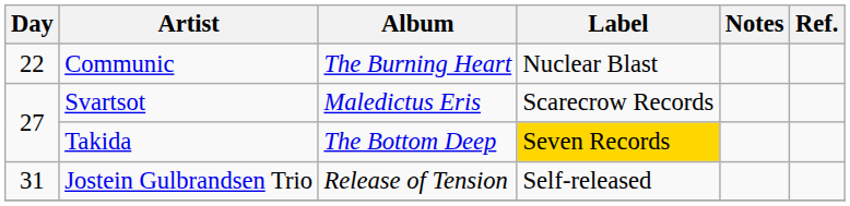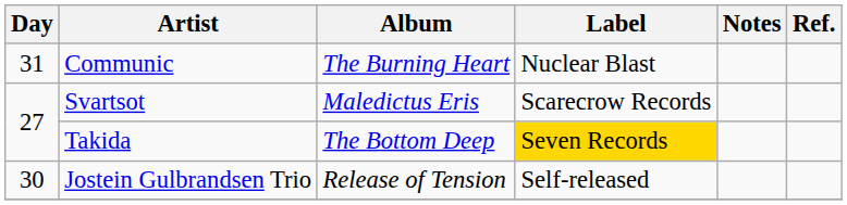Communic | Day: 22 -> 31
Jostein Gulbrandsen Trio | Day: 31 -> 30
